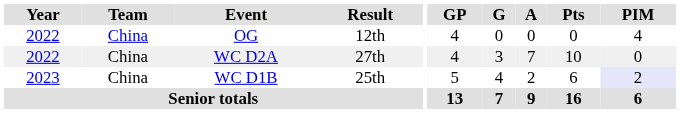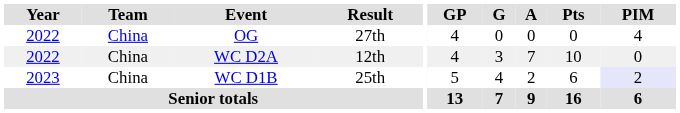OG | Result: 12th -> 27th
WC D2A | Result: 27th -> 12th
